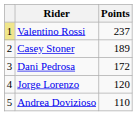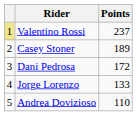Jorge Lorenzo | Points: 120 -> 133
